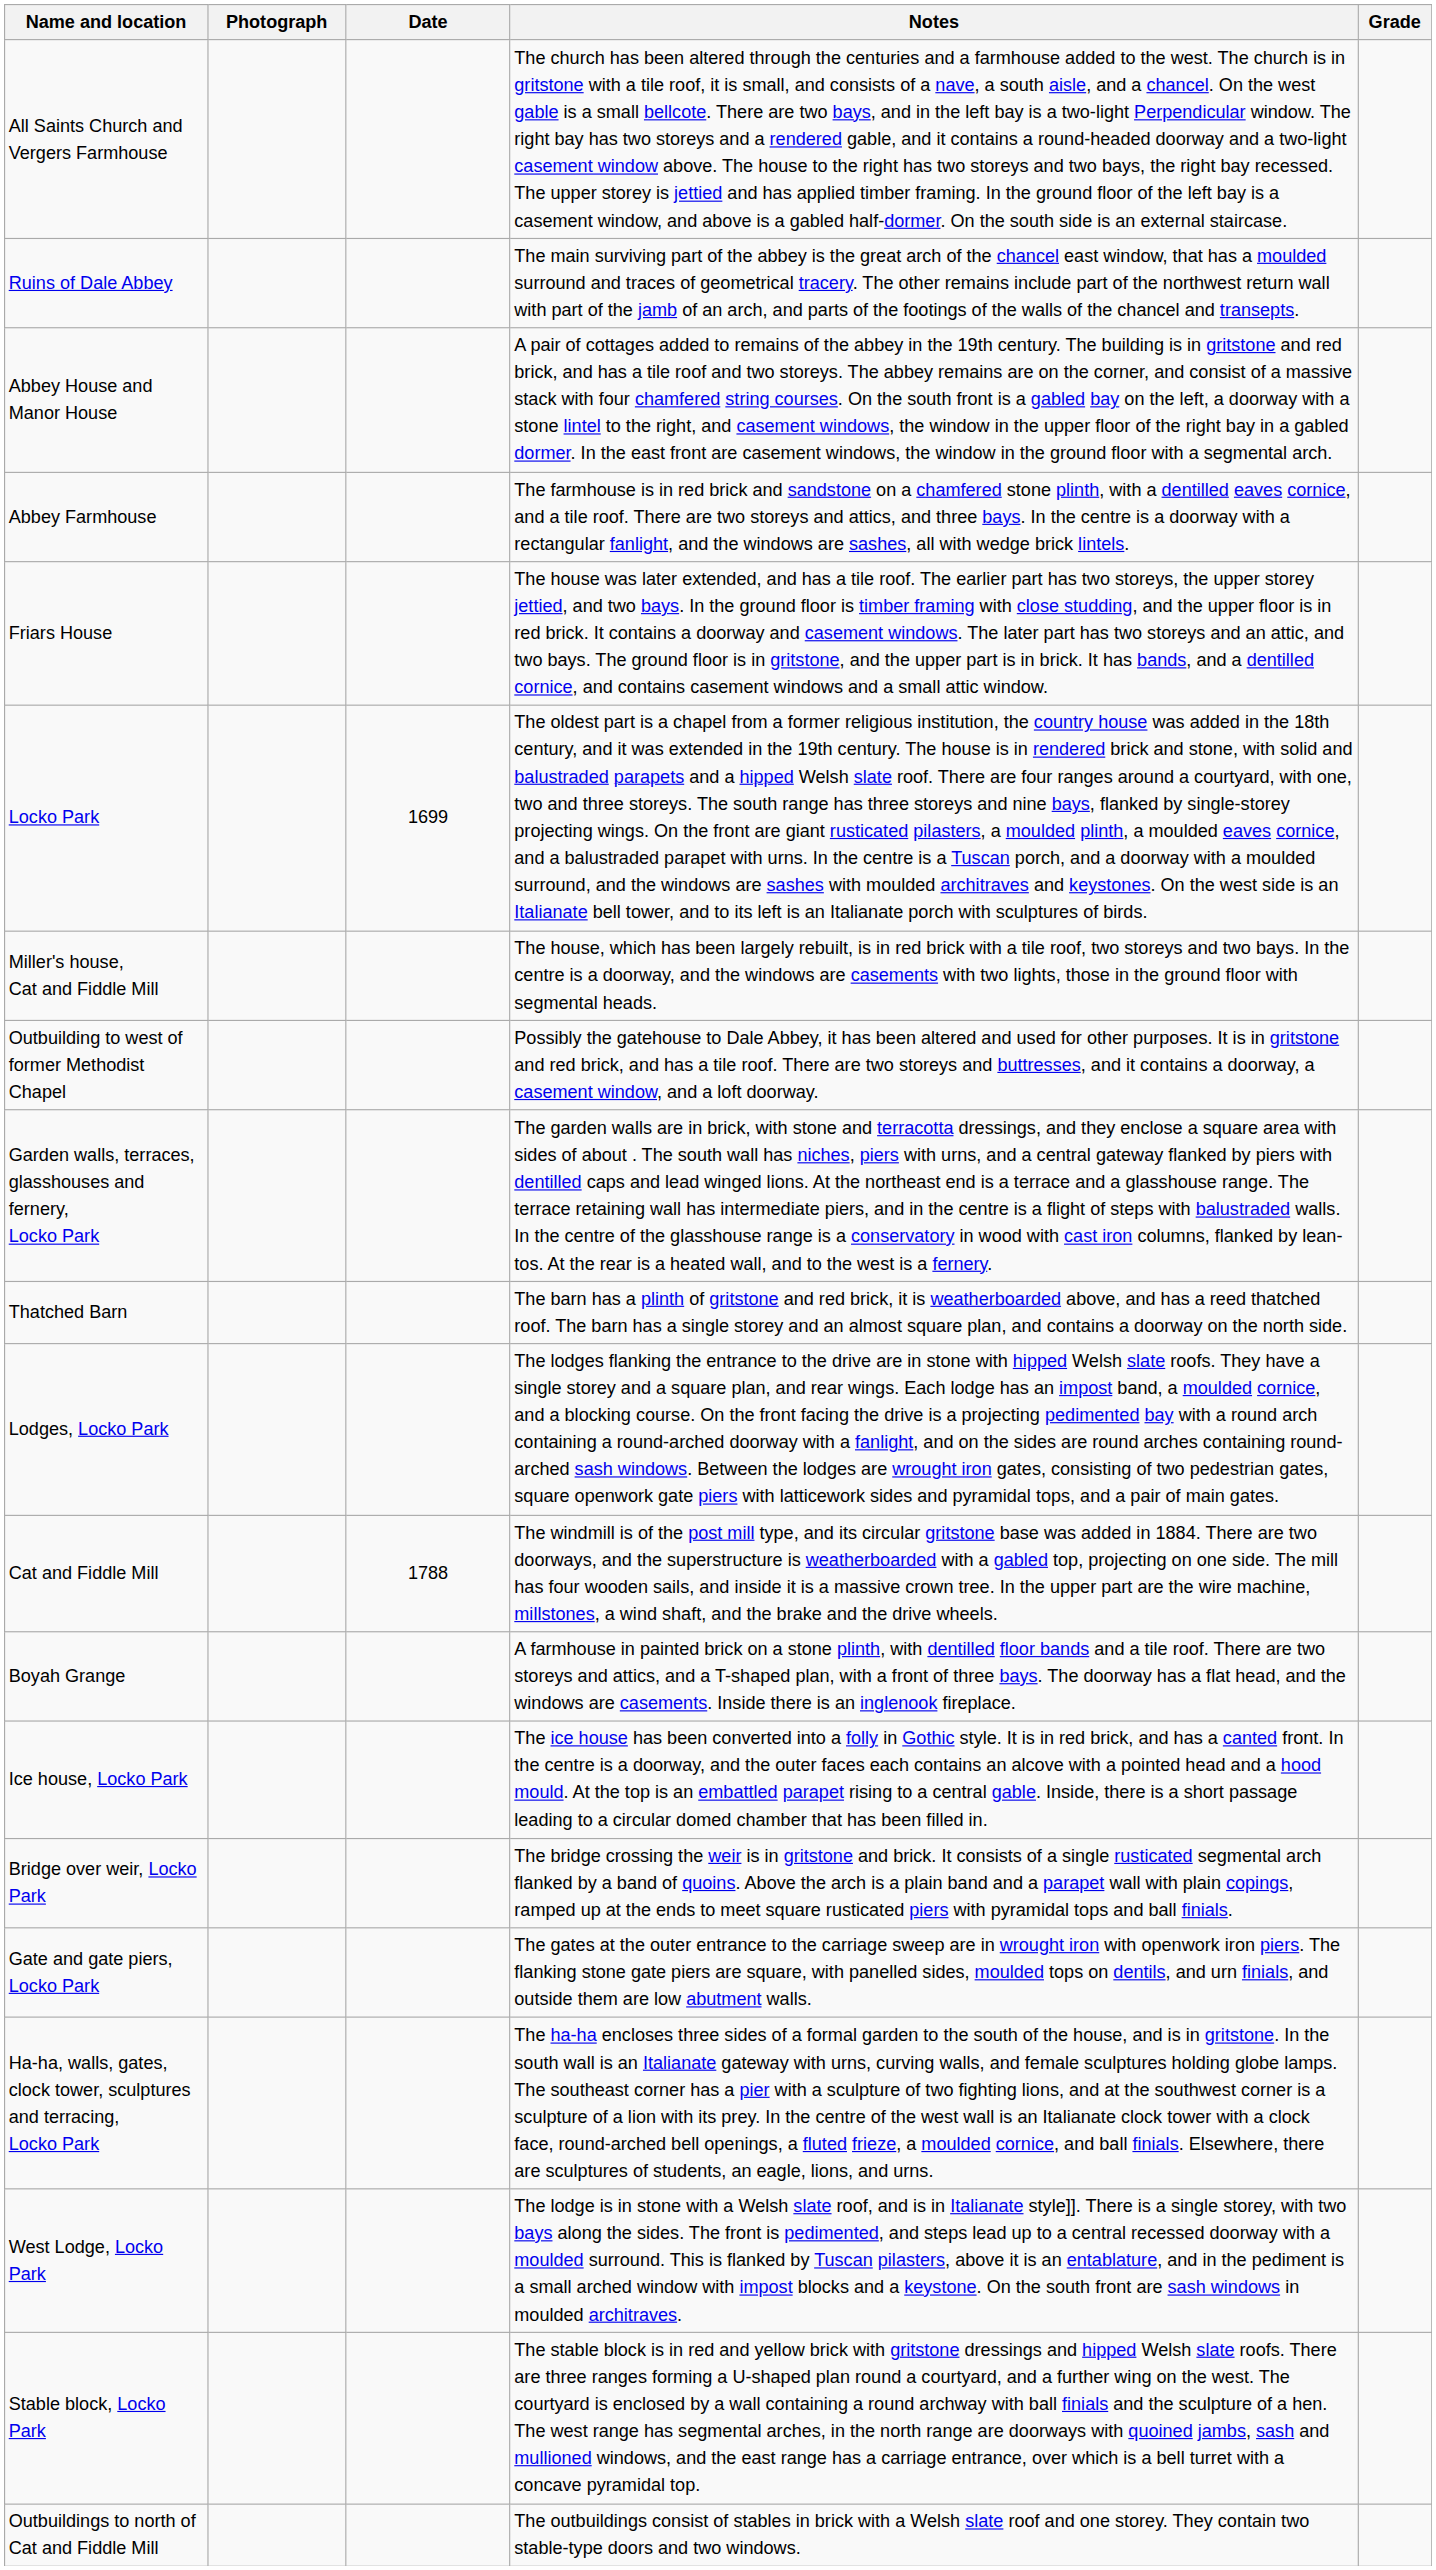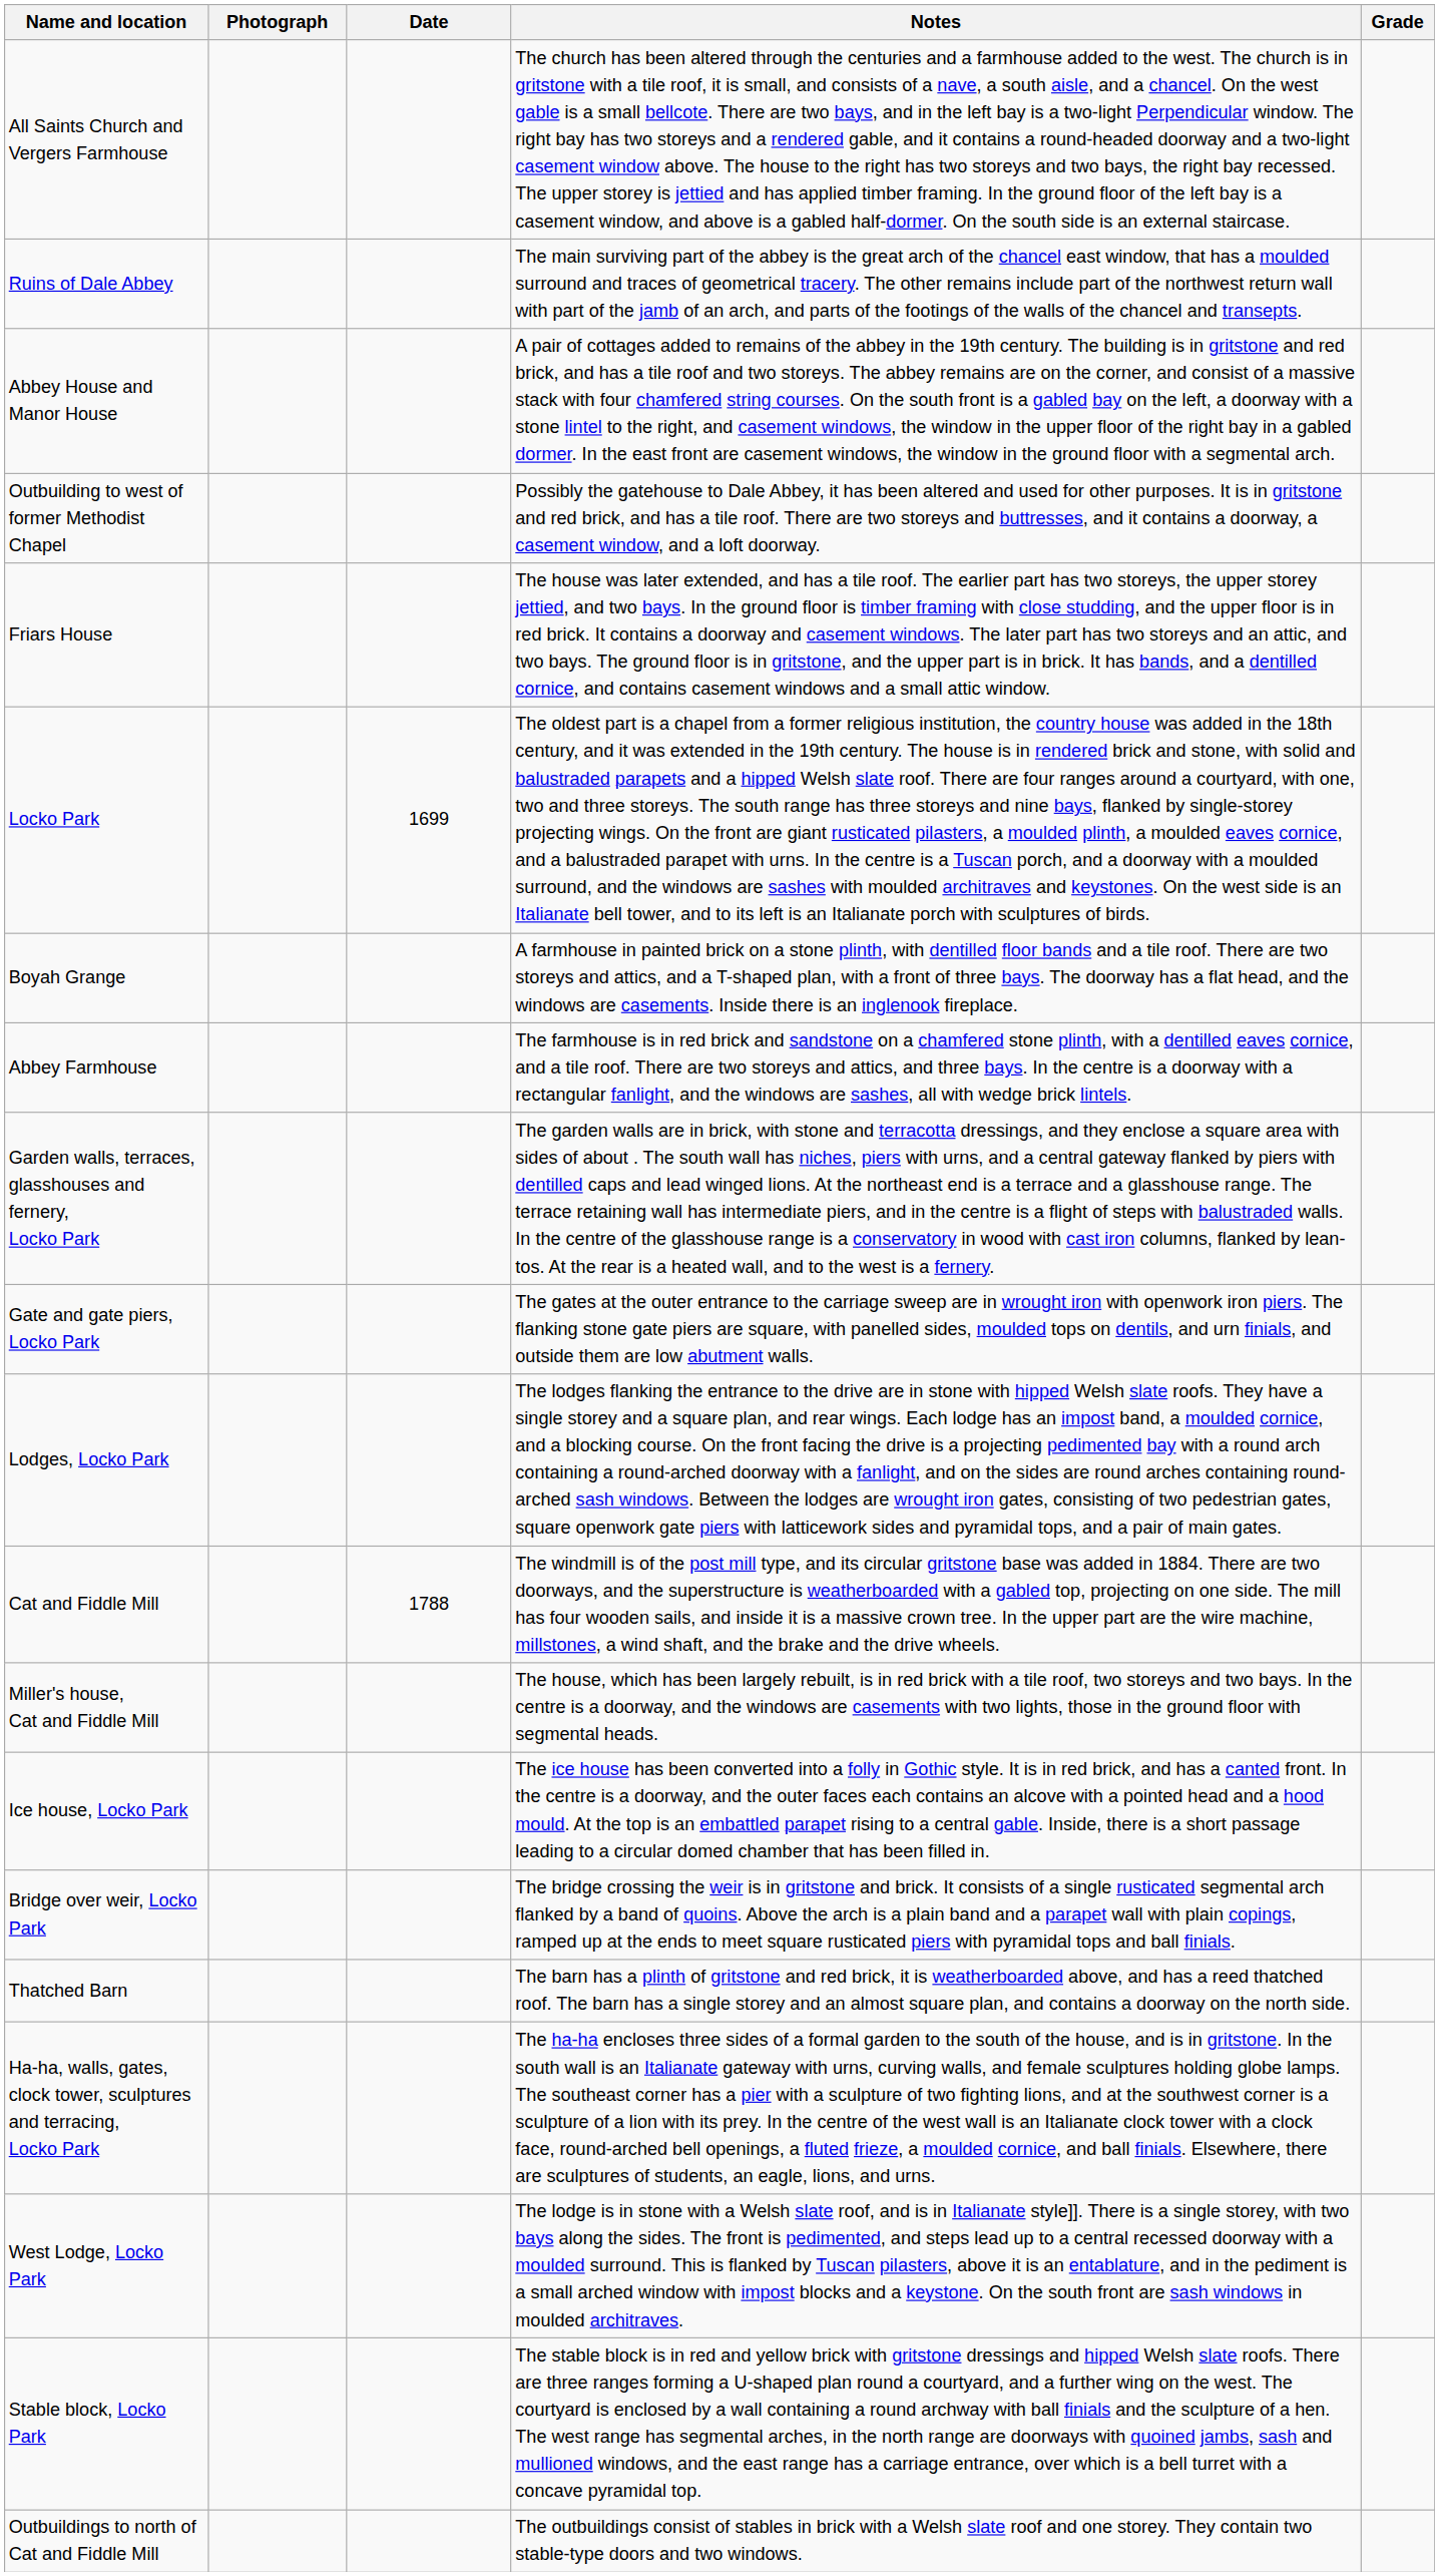rows swapped: Outbuilding to west of former Methodist Chapel <-> Abbey Farmhouse
rows swapped: Boyah Grange <-> Miller's house, Cat and Fiddle Mill
rows swapped: Thatched Barn <-> Gate and gate piers, Locko Park
